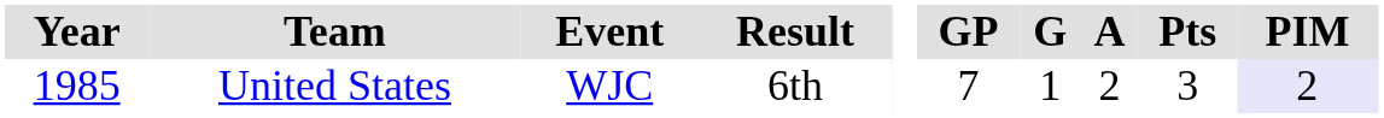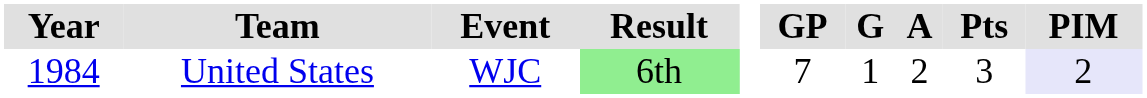United States | Year: 1985 -> 1984
United States | Result: no background -> lightgreen background
